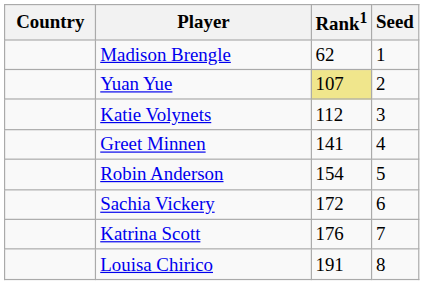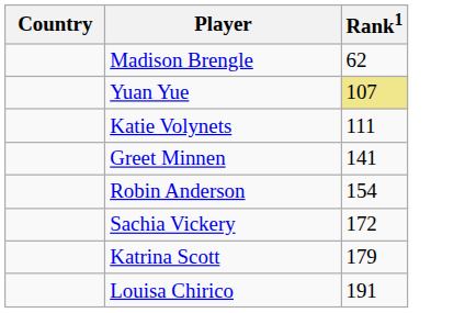- column: Seed | 1 | 2 | 3 | 4 | 5 | 6 | 7 | 8
Katie Volynets | Rank1: 112 -> 111
Katrina Scott | Rank1: 176 -> 179
